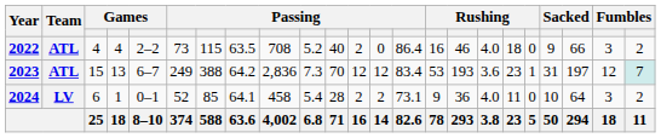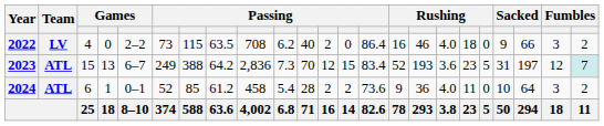2022 | Team: ATL -> LV
2022 | column 4: 4 -> 0
2022 | column 10: 5.2 -> 6.2
2023 | column 13: 12 -> 15
2023 | column 15: 53 -> 52
2023 | column 19: 1 -> 5
2024 | Team: LV -> ATL
2024 | column 8: 64.1 -> 61.2
2024 | column 14: 73.1 -> 73.6
